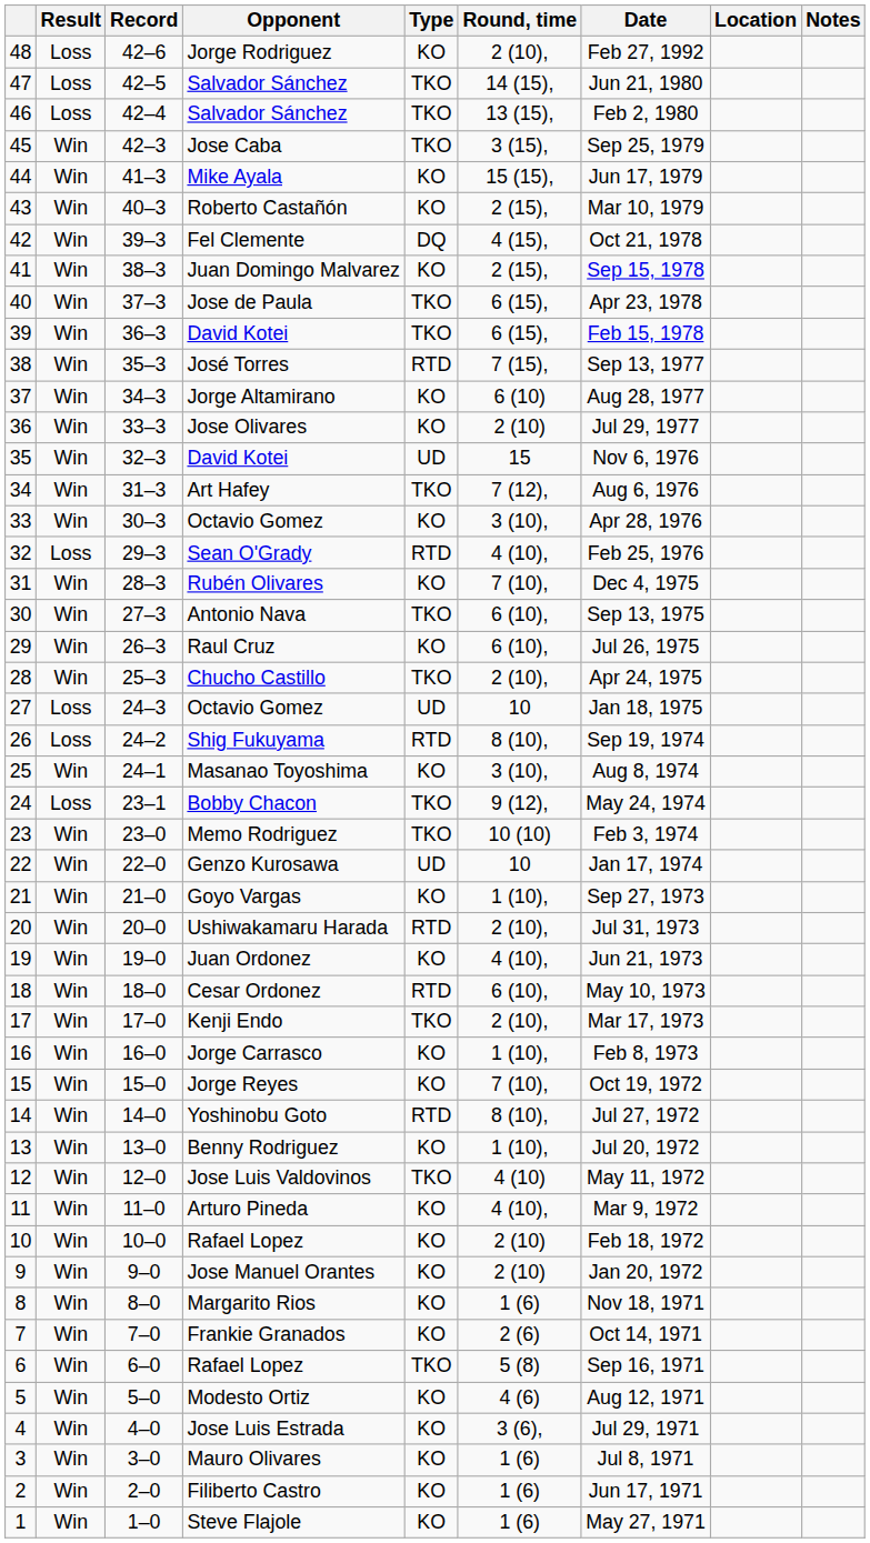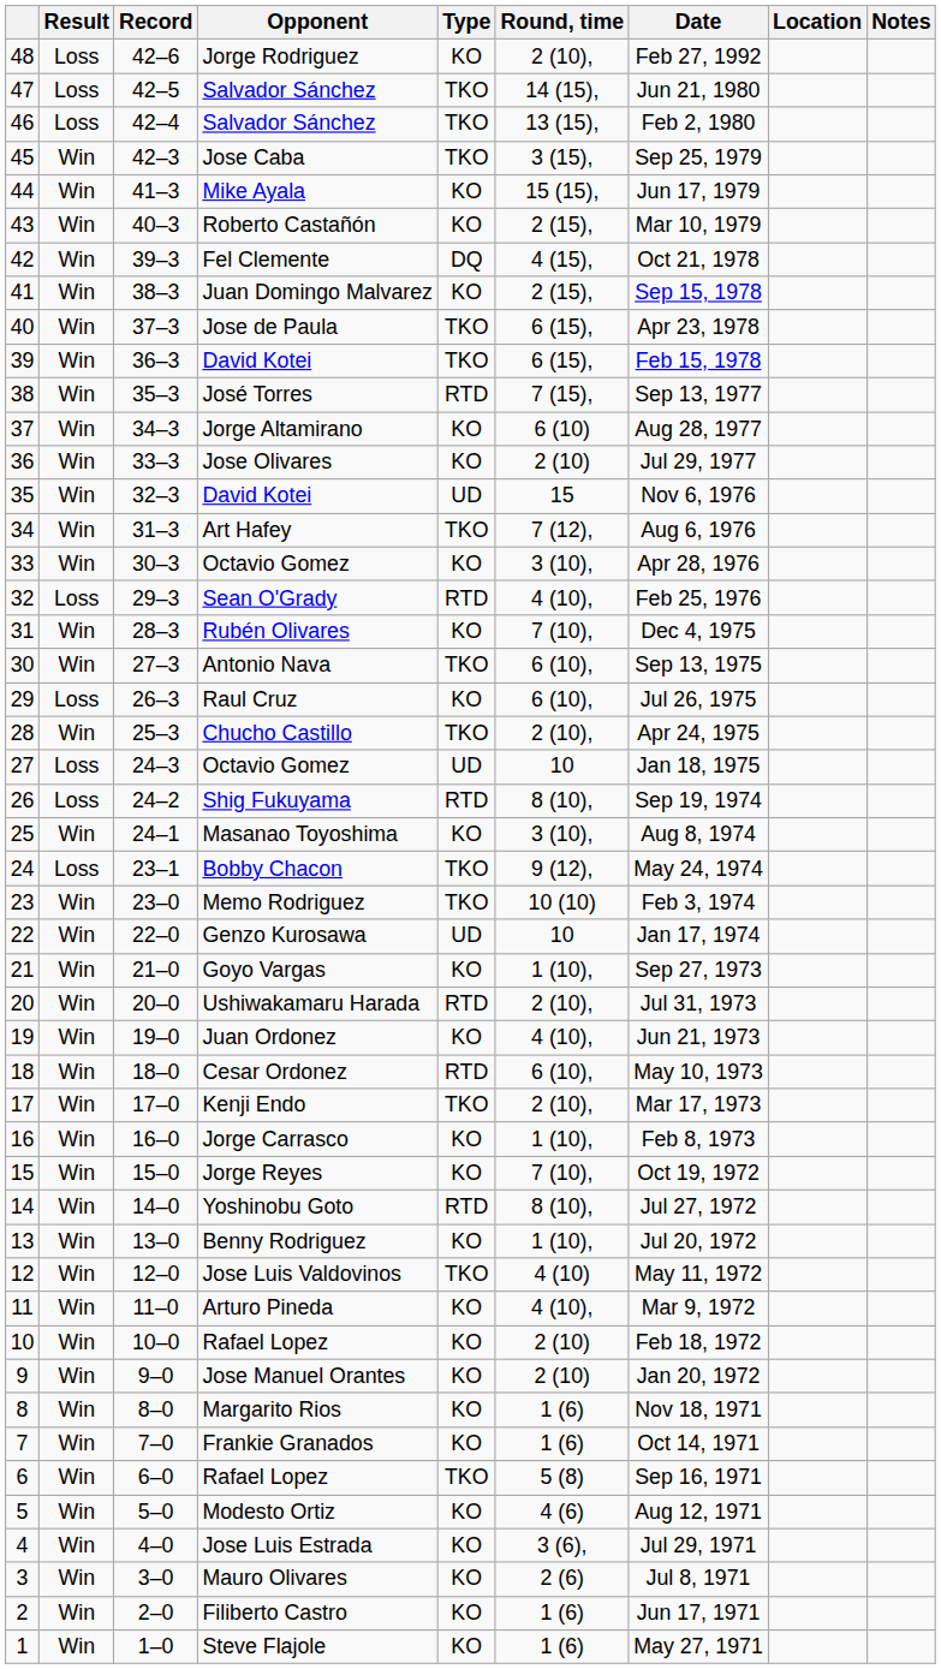Raul Cruz | Result: Win -> Loss
Frankie Granados | Round, time: 2 (6) -> 1 (6)
Mauro Olivares | Round, time: 1 (6) -> 2 (6)
